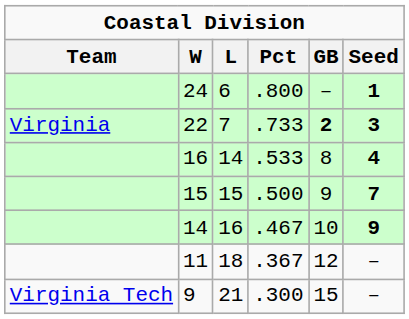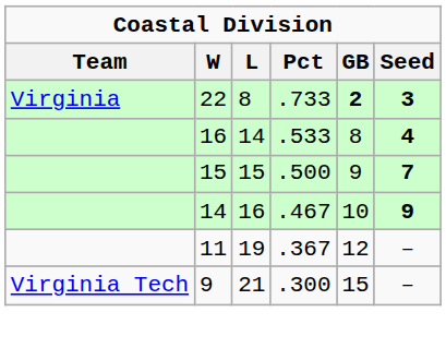- row: 24 | 6 | .800 | – | 1
22 | L: 7 -> 8
11 | L: 18 -> 19
